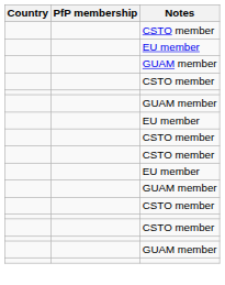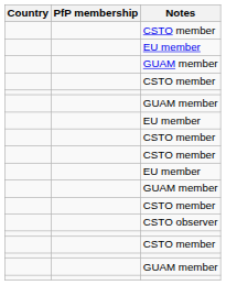+ row: CSTO observer
